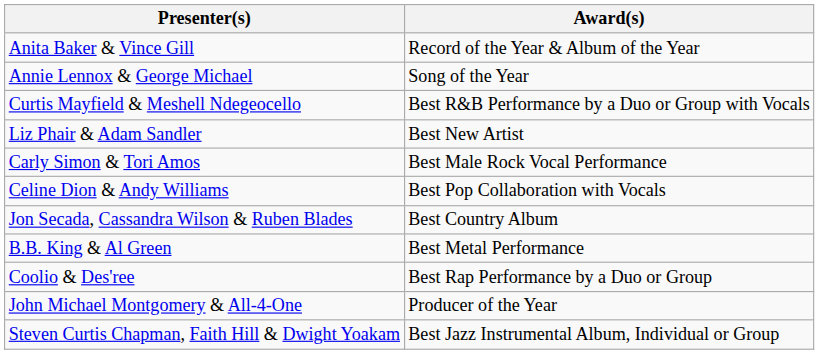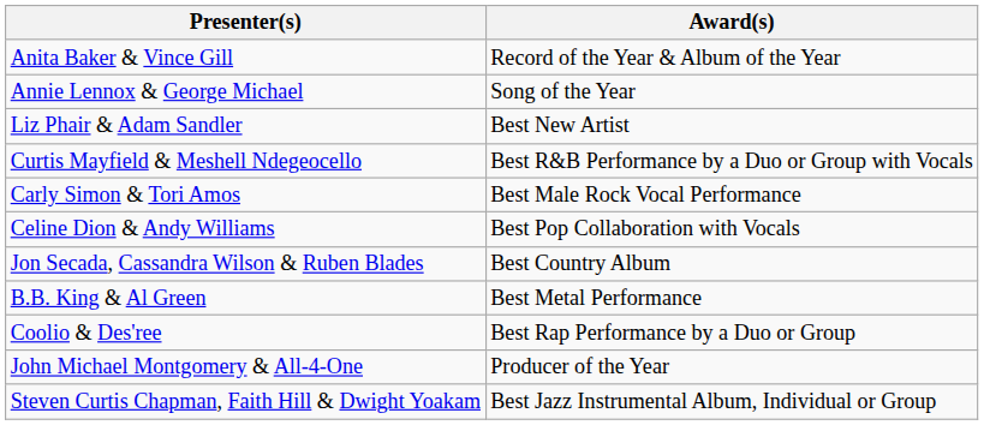rows swapped: Liz Phair & Adam Sandler <-> Curtis Mayfield & Meshell Ndegeocello
